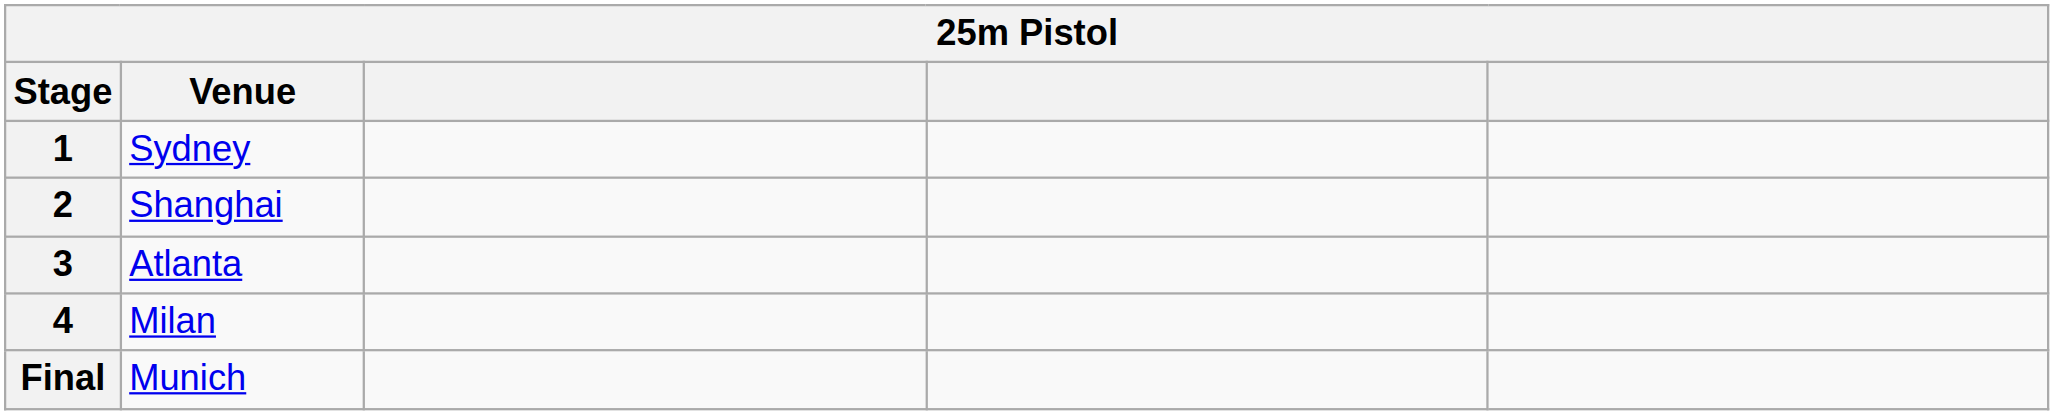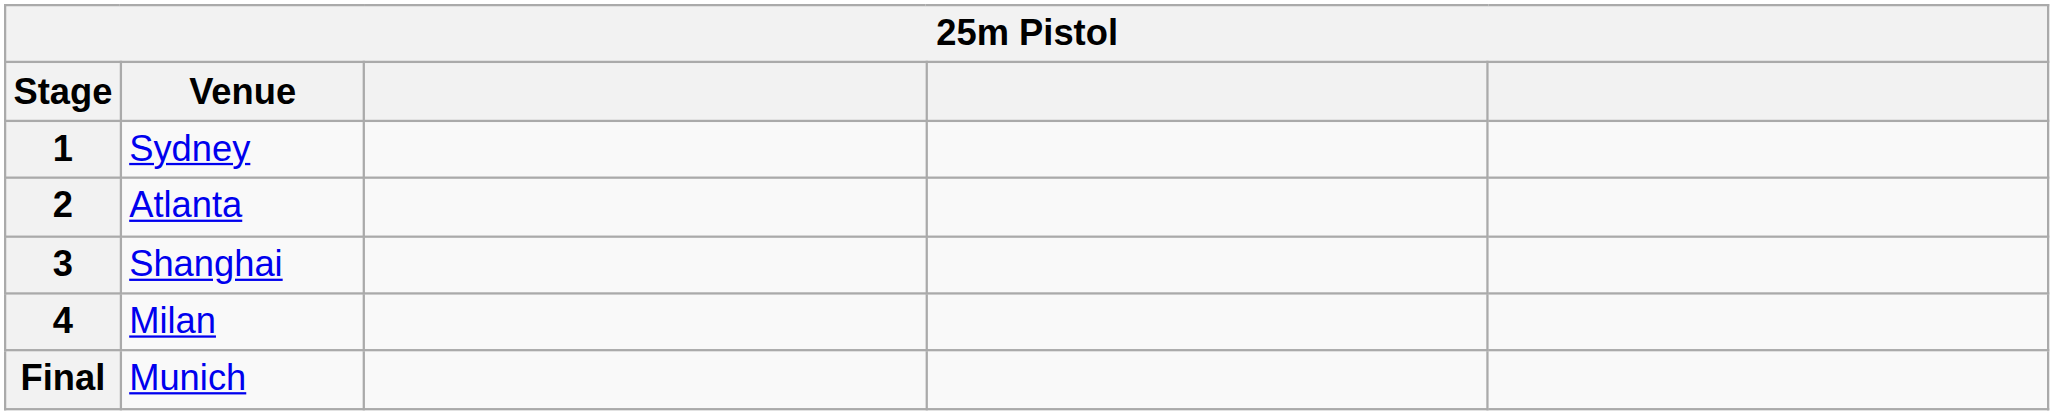2 | Venue: Shanghai -> Atlanta
3 | Venue: Atlanta -> Shanghai
